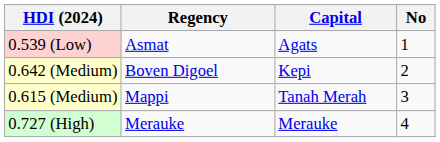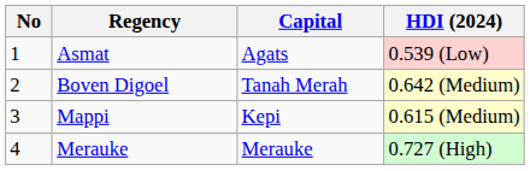columns swapped: No <-> HDI (2024)
Boven Digoel | Capital: Kepi -> Tanah Merah
Mappi | Capital: Tanah Merah -> Kepi
